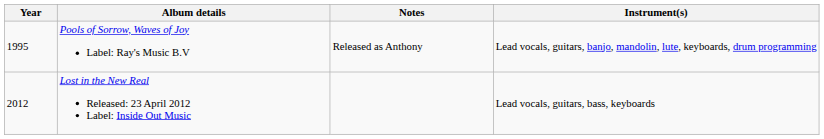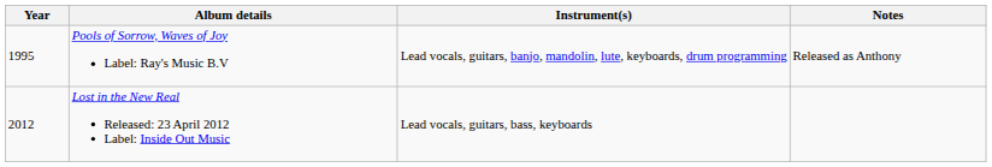columns swapped: Instrument(s) <-> Notes
